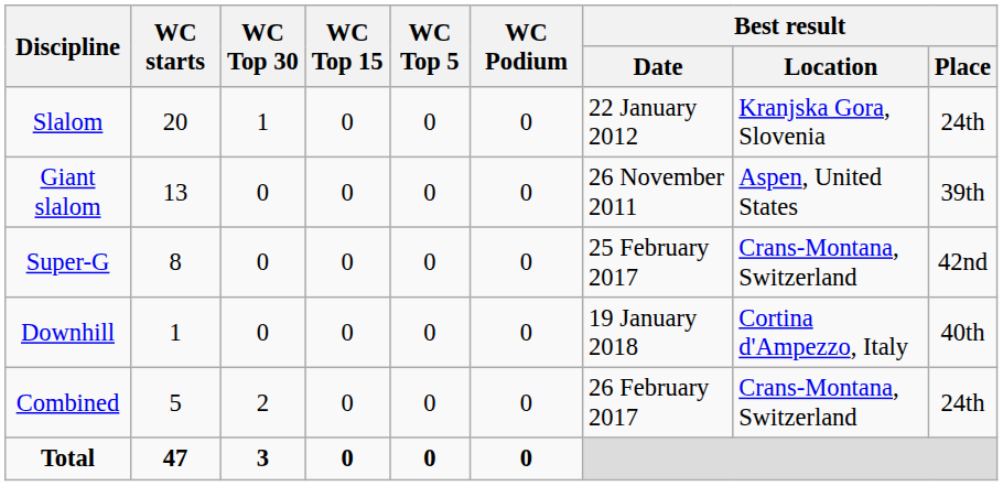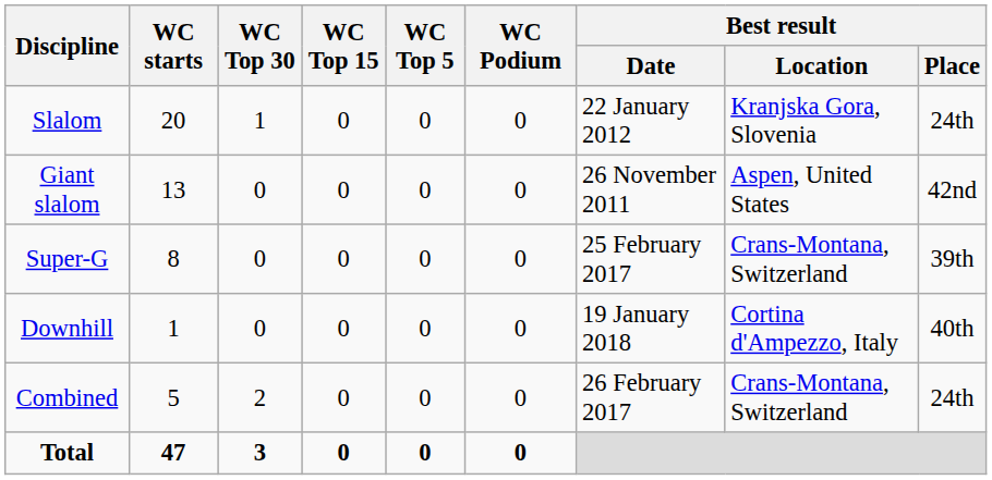Giant slalom | Best result / Place: 39th -> 42nd
Super-G | Best result / Place: 42nd -> 39th
